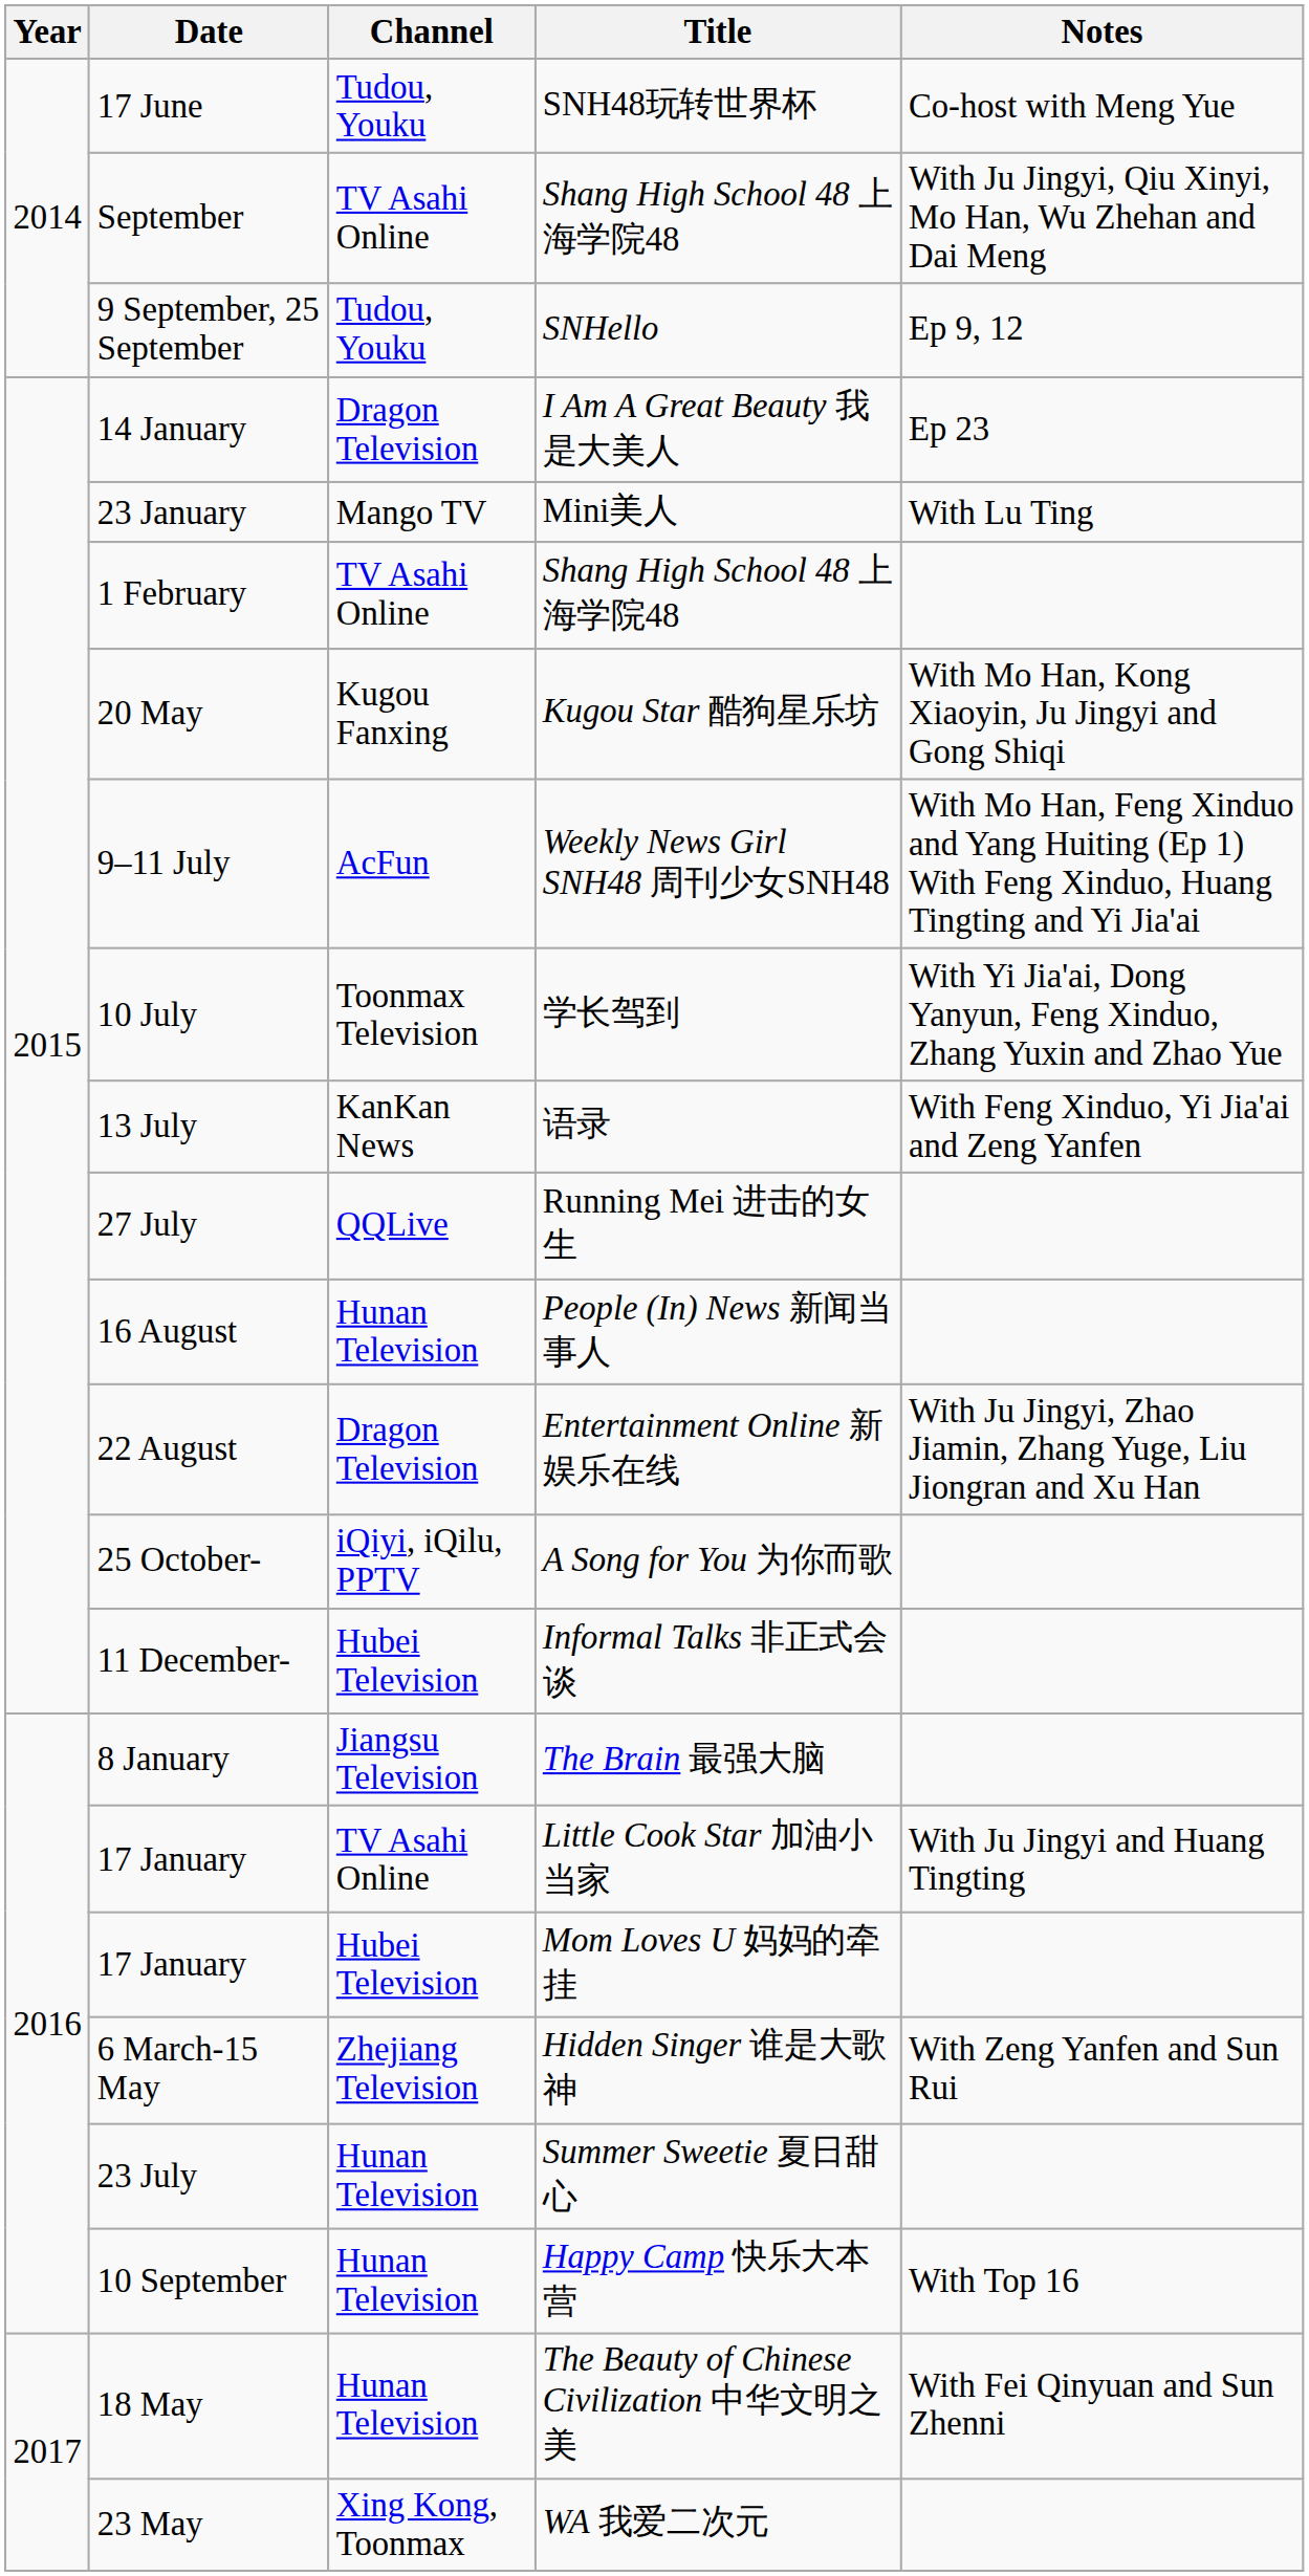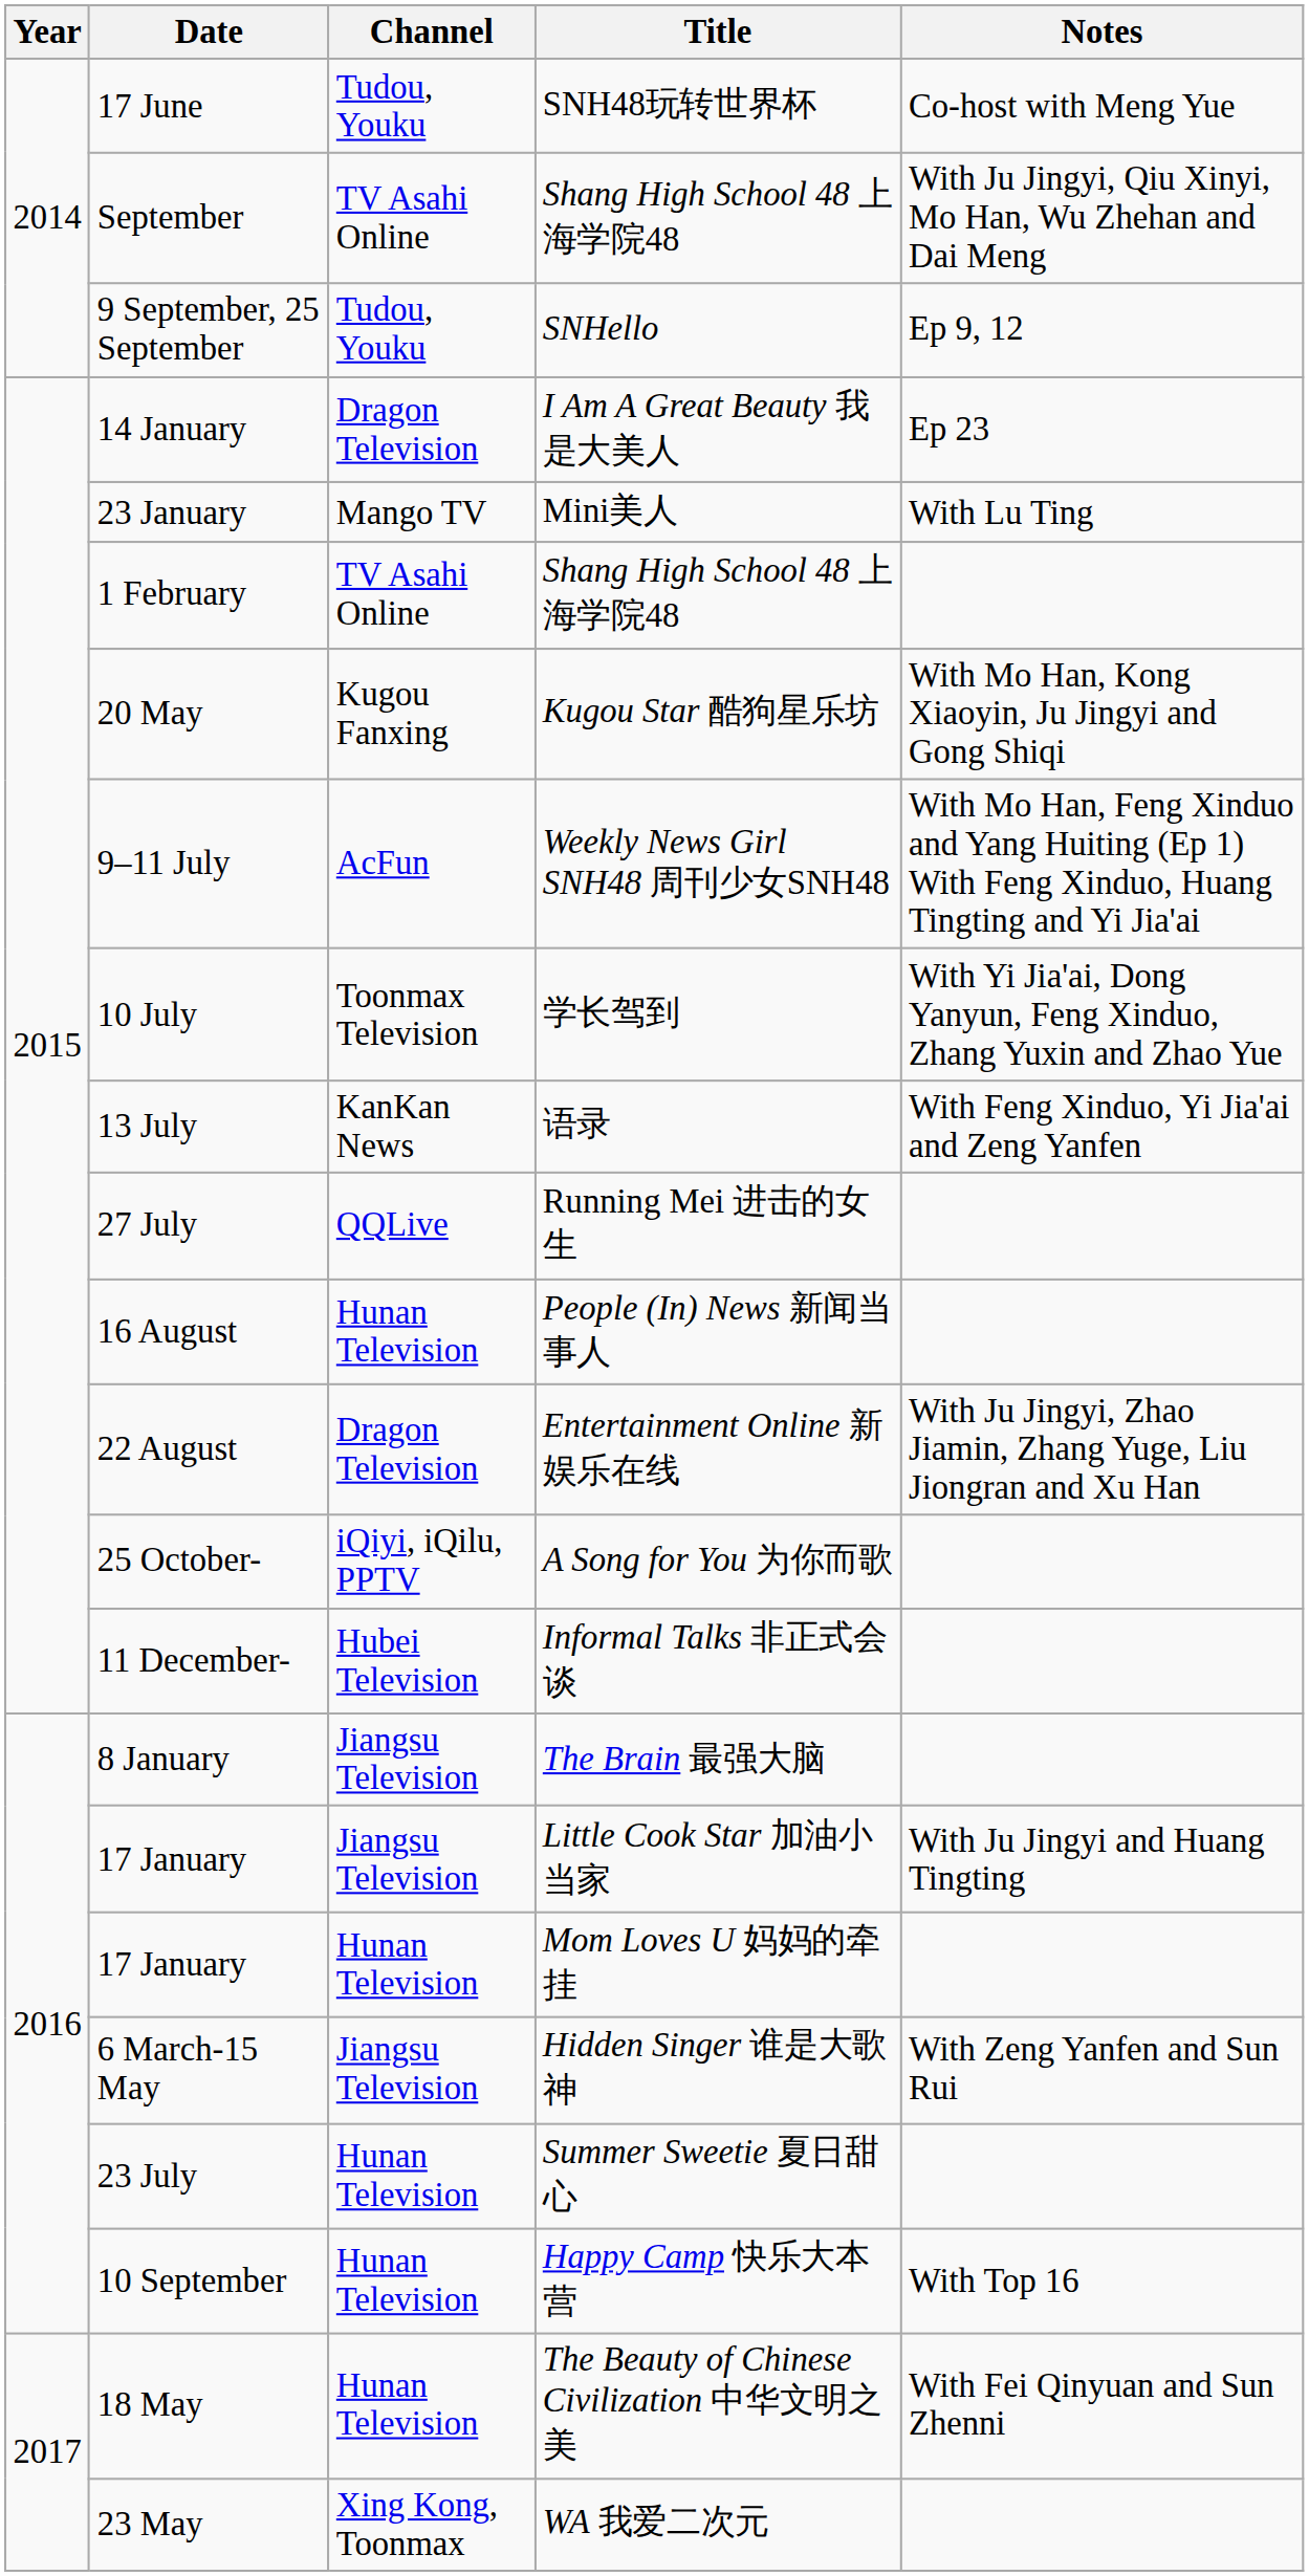17 January / Little Cook Star 加油小当家 | Channel: TV Asahi Online -> Jiangsu Television
17 January / Mom Loves U 妈妈的牵挂 | Channel: Hubei Television -> Hunan Television
6 March-15 May | Channel: Zhejiang Television -> Jiangsu Television
